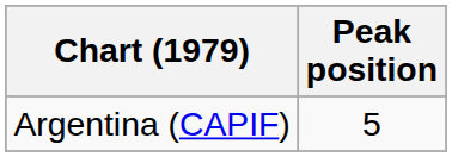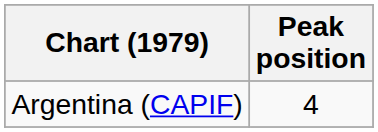Argentina (CAPIF) | Peak position: 5 -> 4
